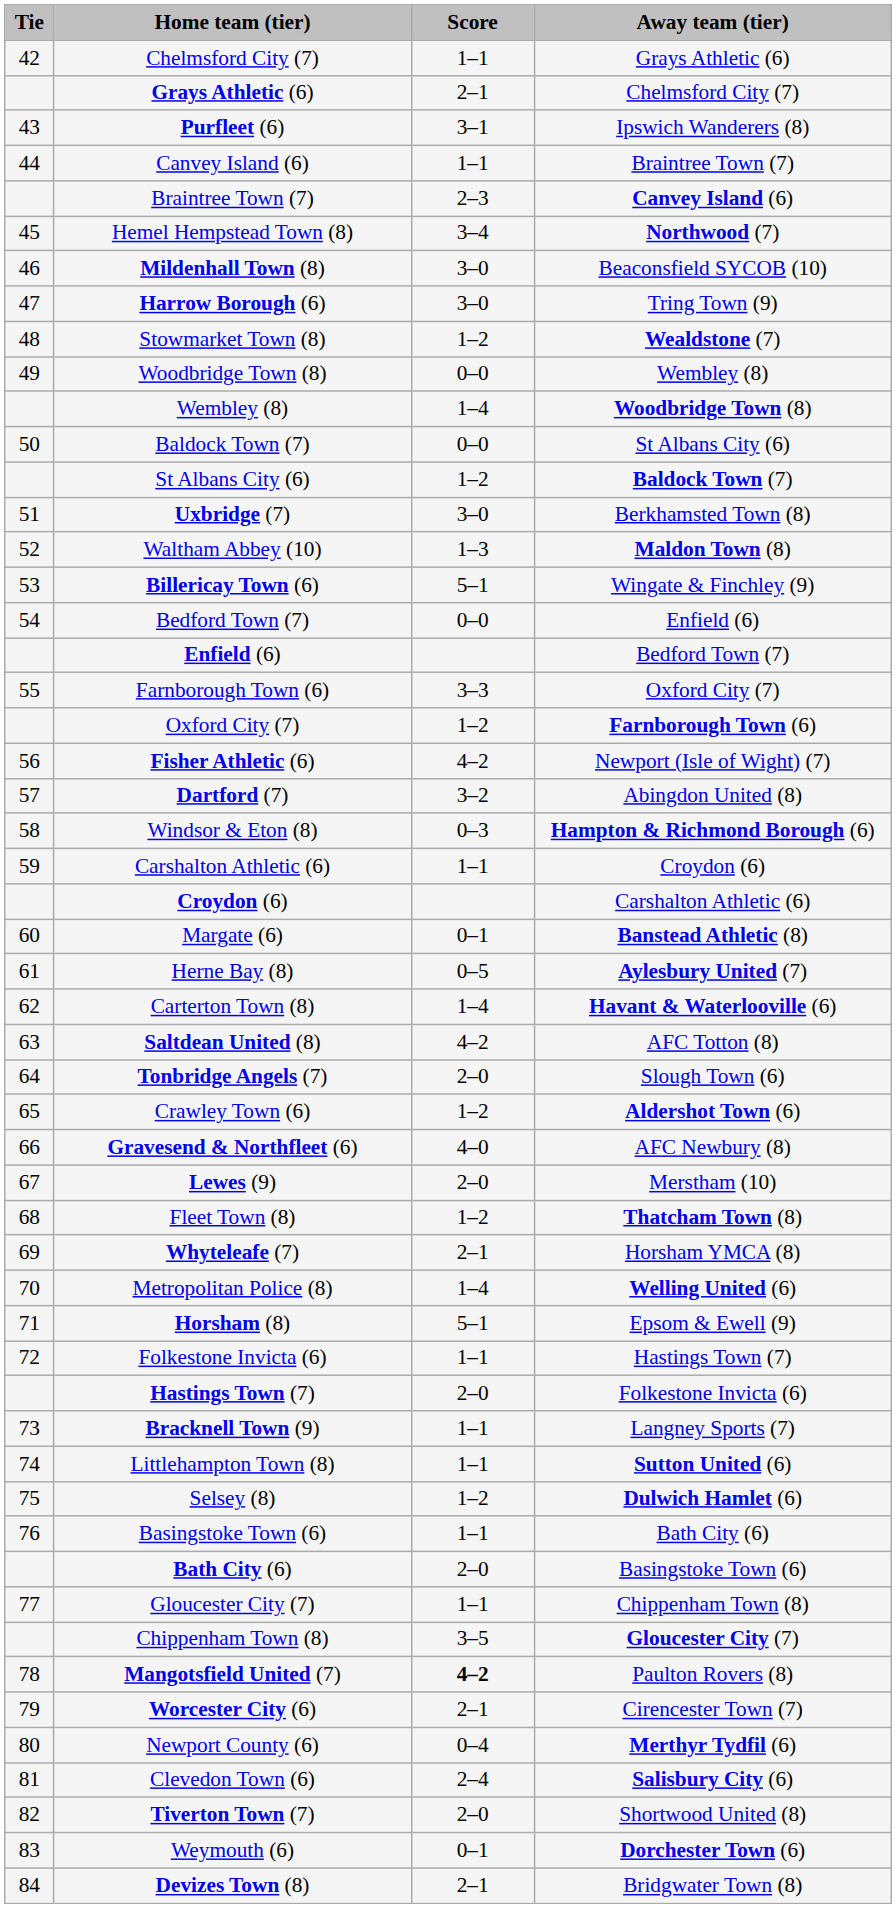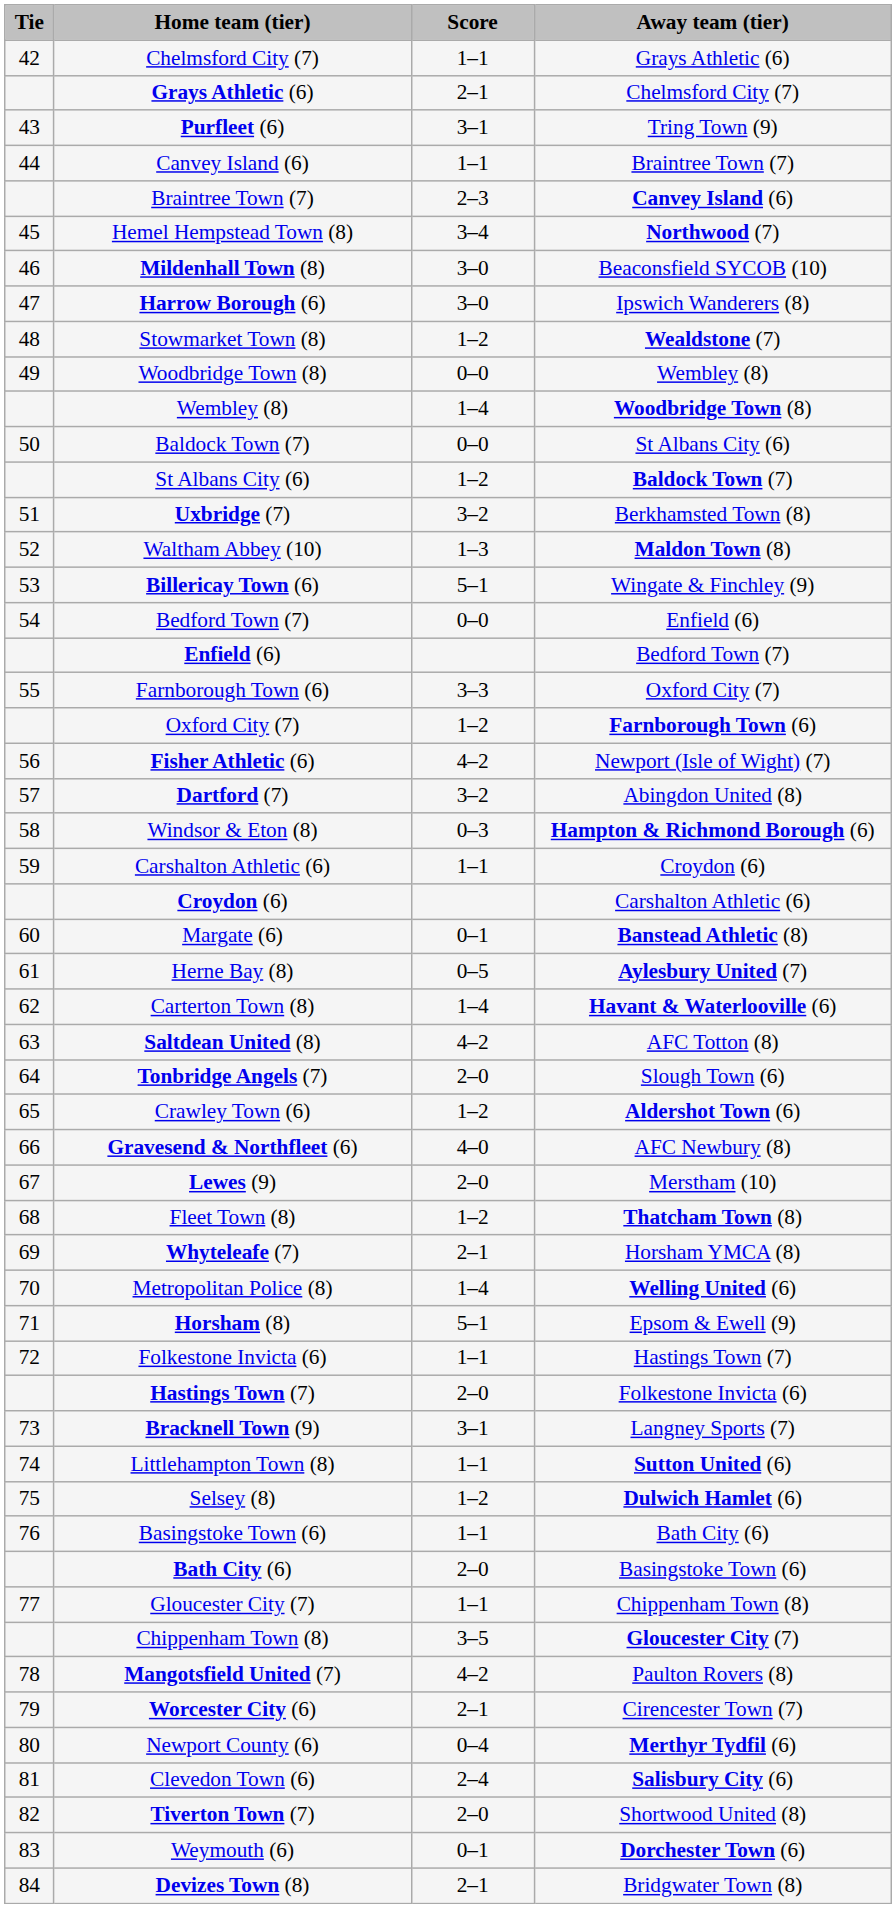Purfleet (6) | Away team (tier): Ipswich Wanderers (8) -> Tring Town (9)
Harrow Borough (6) | Away team (tier): Tring Town (9) -> Ipswich Wanderers (8)
Uxbridge (7) | Score: 3–0 -> 3–2
Bracknell Town (9) | Score: 1–1 -> 3–1
Mangotsfield United (7) | Score: bold -> normal
